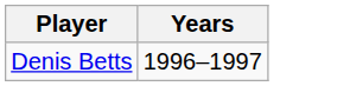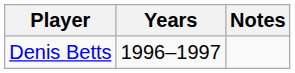+ column: Notes
